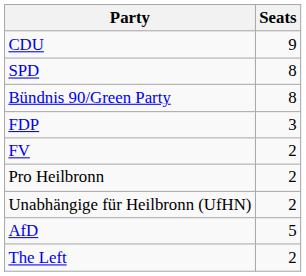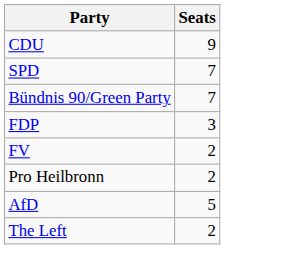SPD | Seats: 8 -> 7
Bündnis 90/Green Party | Seats: 8 -> 7
- row: Unabhängige für Heilbronn (UfHN) | 2
